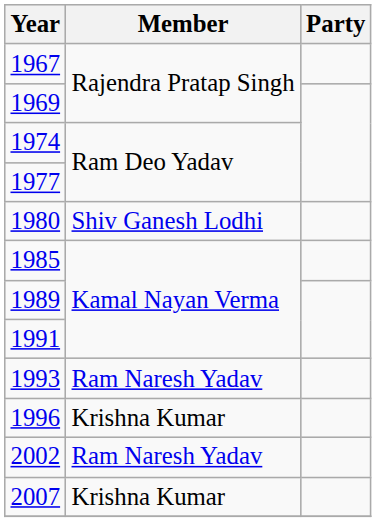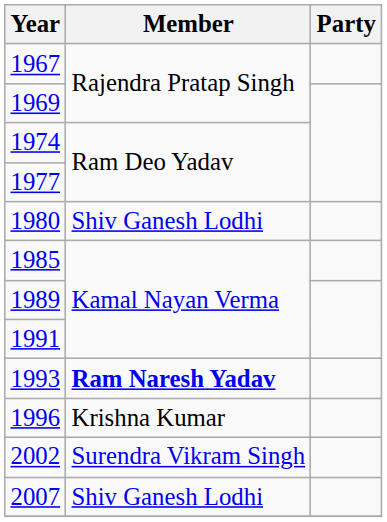1993 | Member: normal -> bold
2002 | Member: Ram Naresh Yadav -> Surendra Vikram Singh
2007 | Member: Krishna Kumar -> Shiv Ganesh Lodhi
